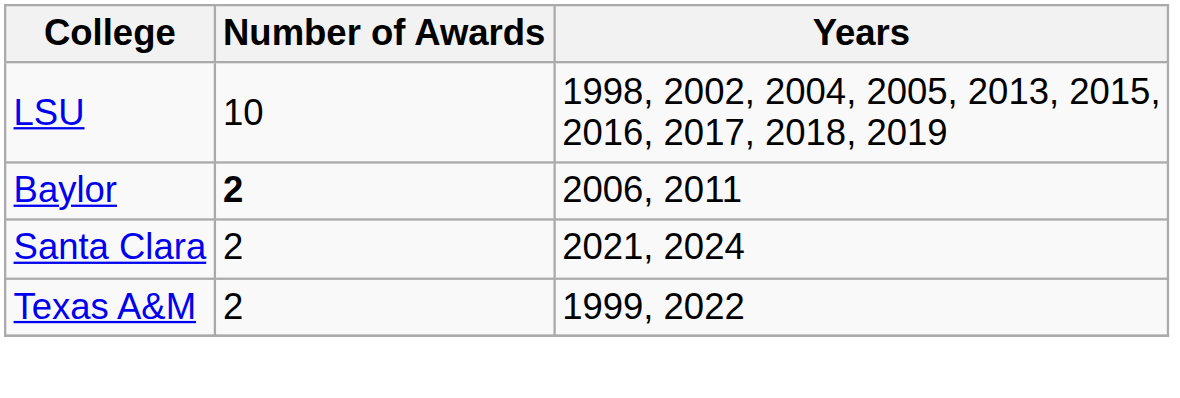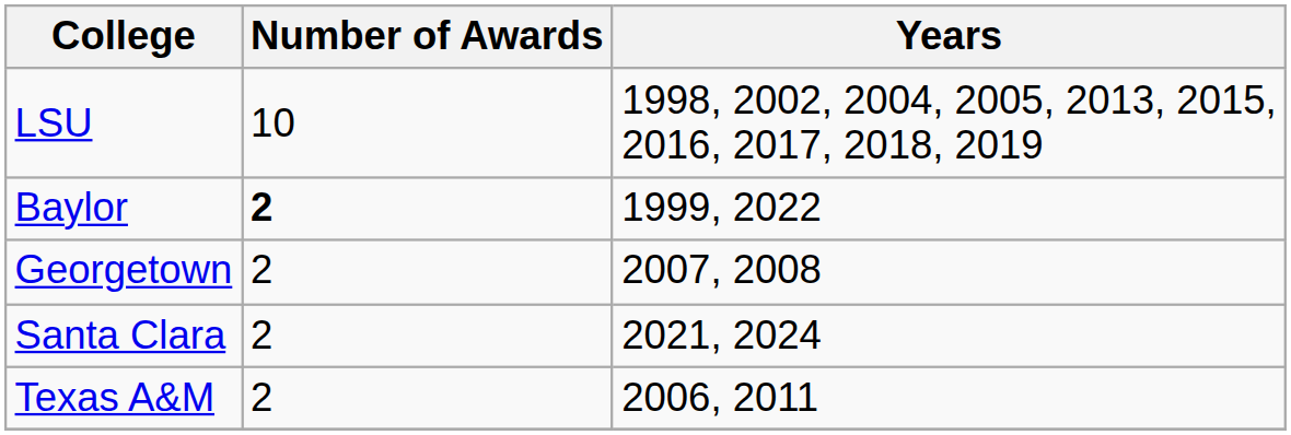Baylor | Years: 2006, 2011 -> 1999, 2022
+ row: Georgetown | 2 | 2007, 2008
Texas A&M | Years: 1999, 2022 -> 2006, 2011
